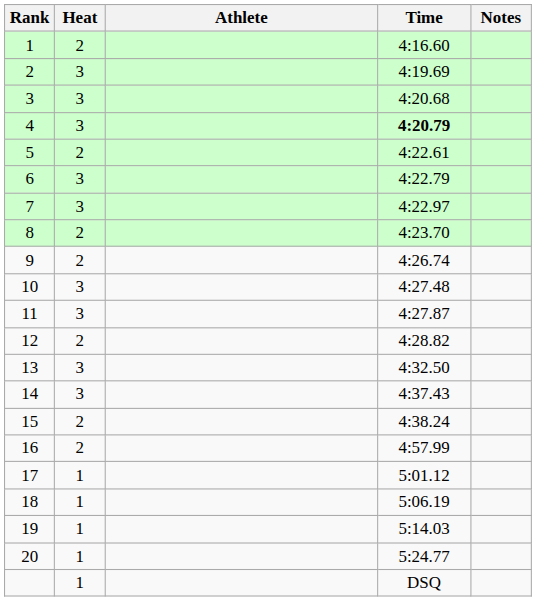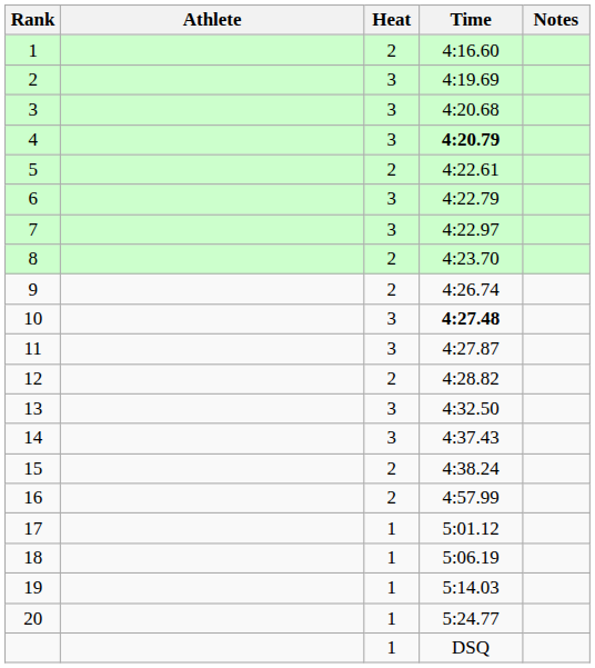columns swapped: Heat <-> Athlete
10 | Time: normal -> bold
